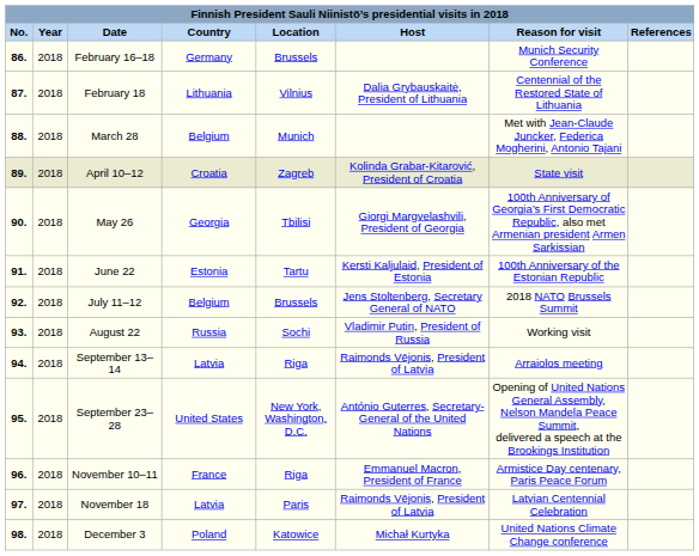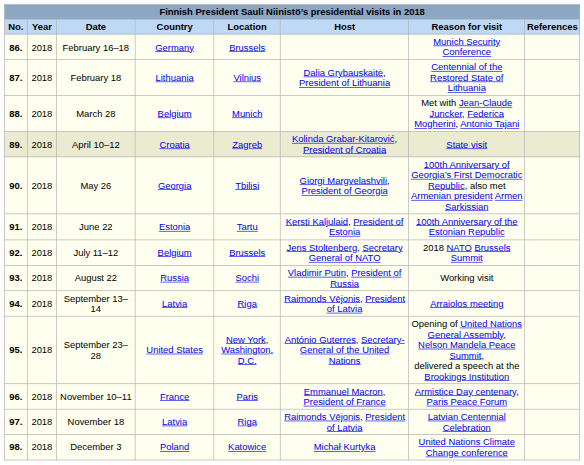November 10–11 | Location: Riga -> Paris
November 18 | Location: Paris -> Riga
